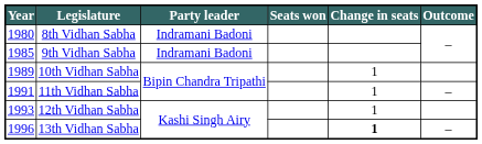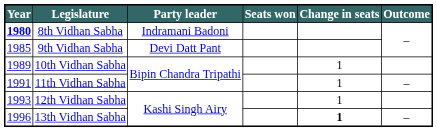8th Vidhan Sabha | Year: normal -> bold
9th Vidhan Sabha | Party leader: Indramani Badoni -> Devi Datt Pant
